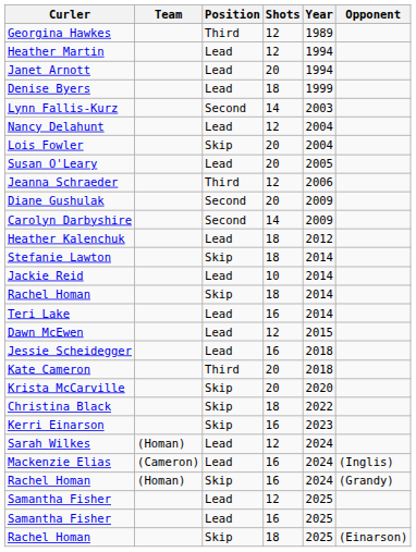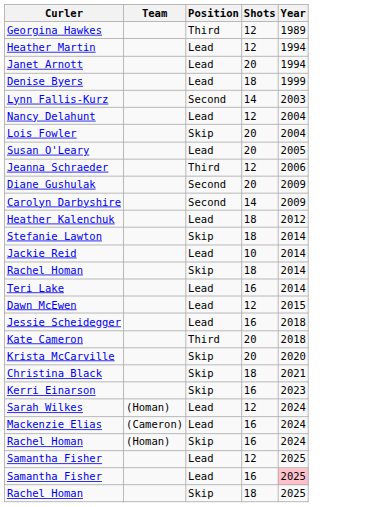- column: Opponent | (Inglis) | (Grandy) | (Einarson)
Christina Black | Year: 2022 -> 2021
Samantha Fisher / 16 | Year: no background -> pink background
